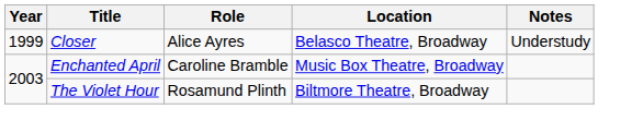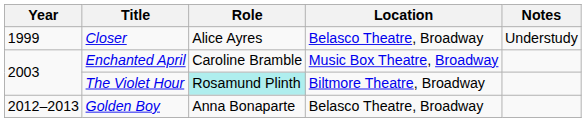The Violet Hour | Role: no background -> paleturquoise background
+ row: 2012–2013 | Golden Boy | Anna Bonaparte | Belasco Theatre, Broadway
